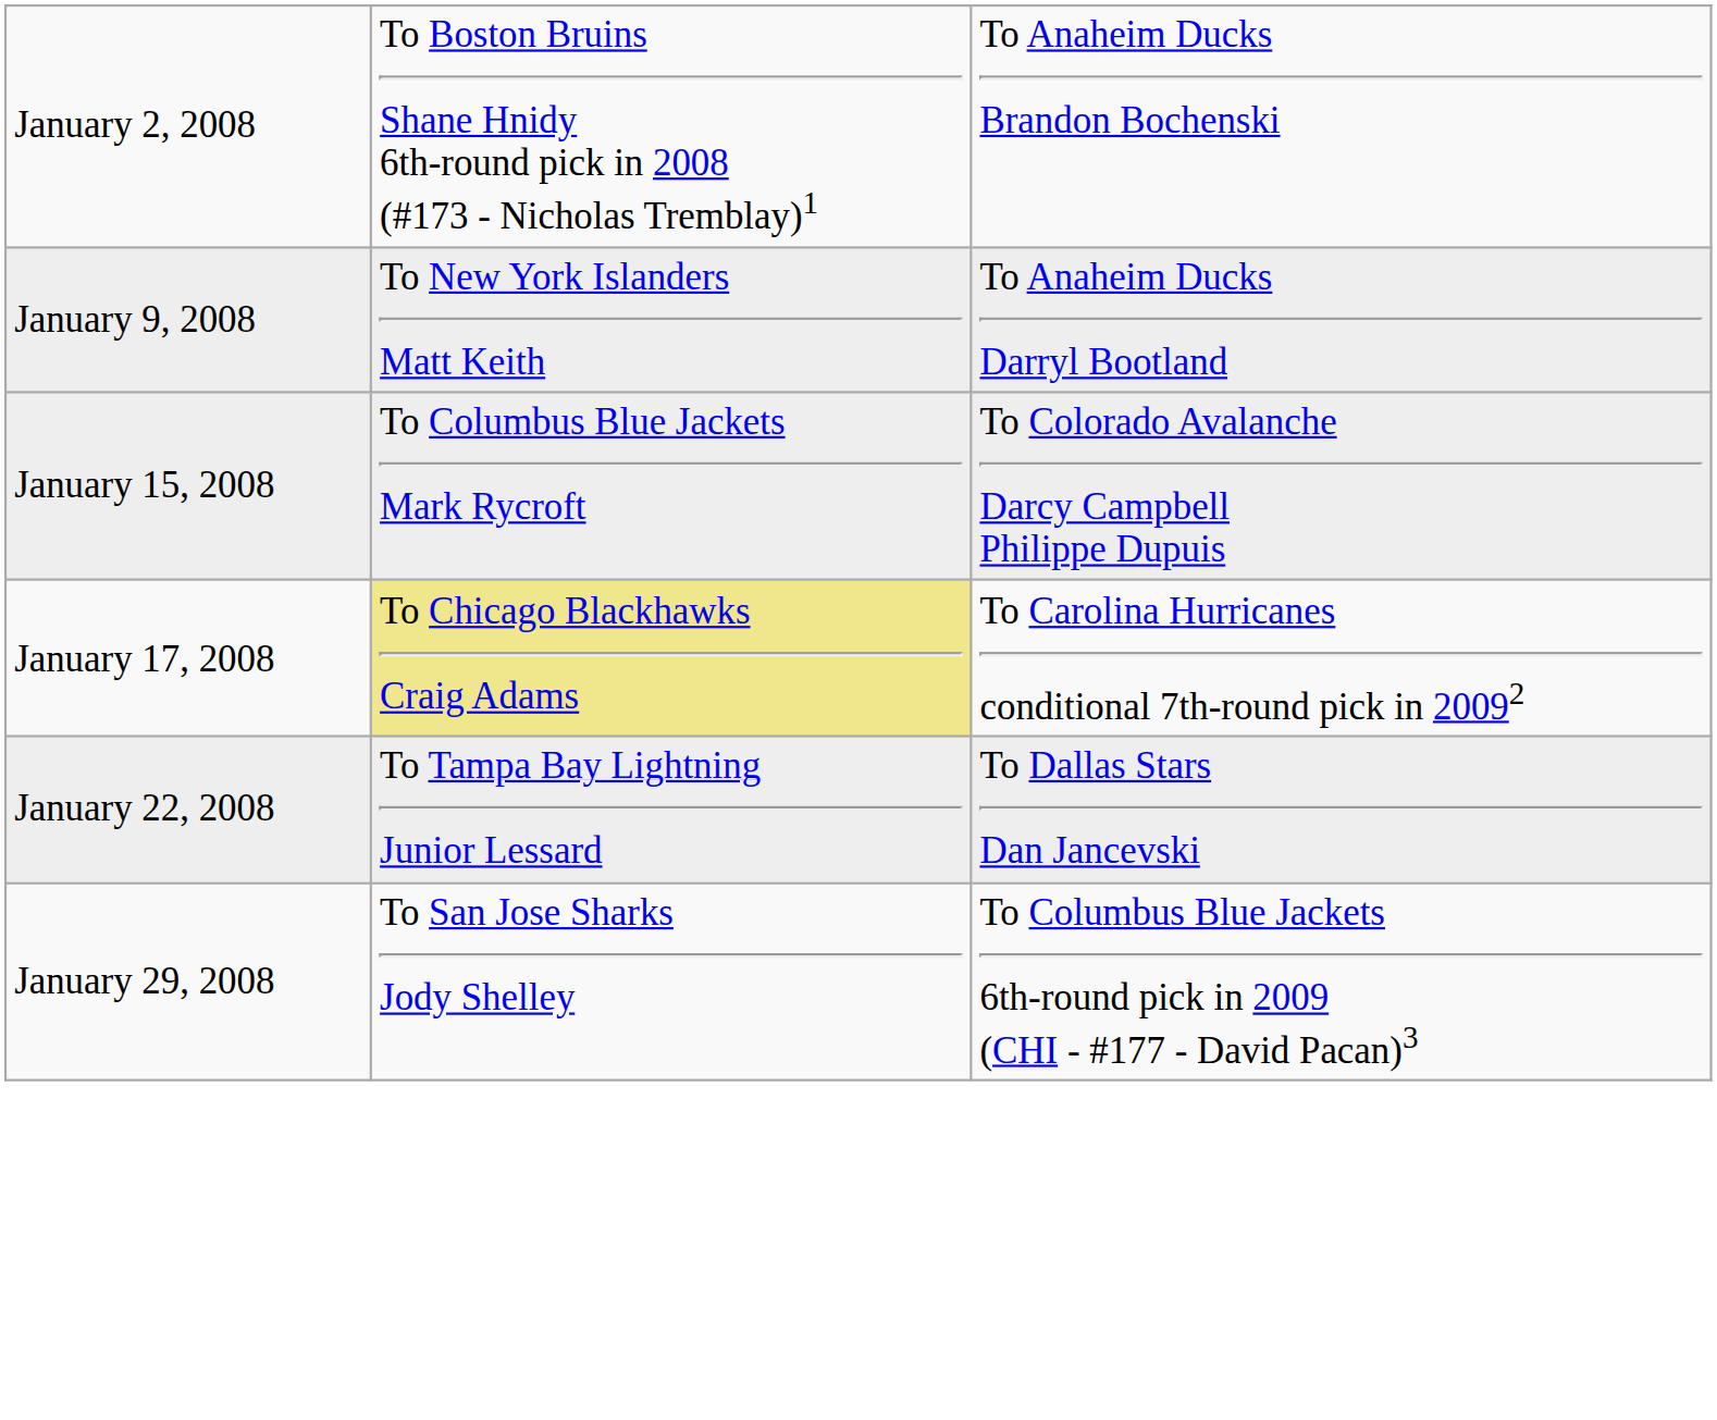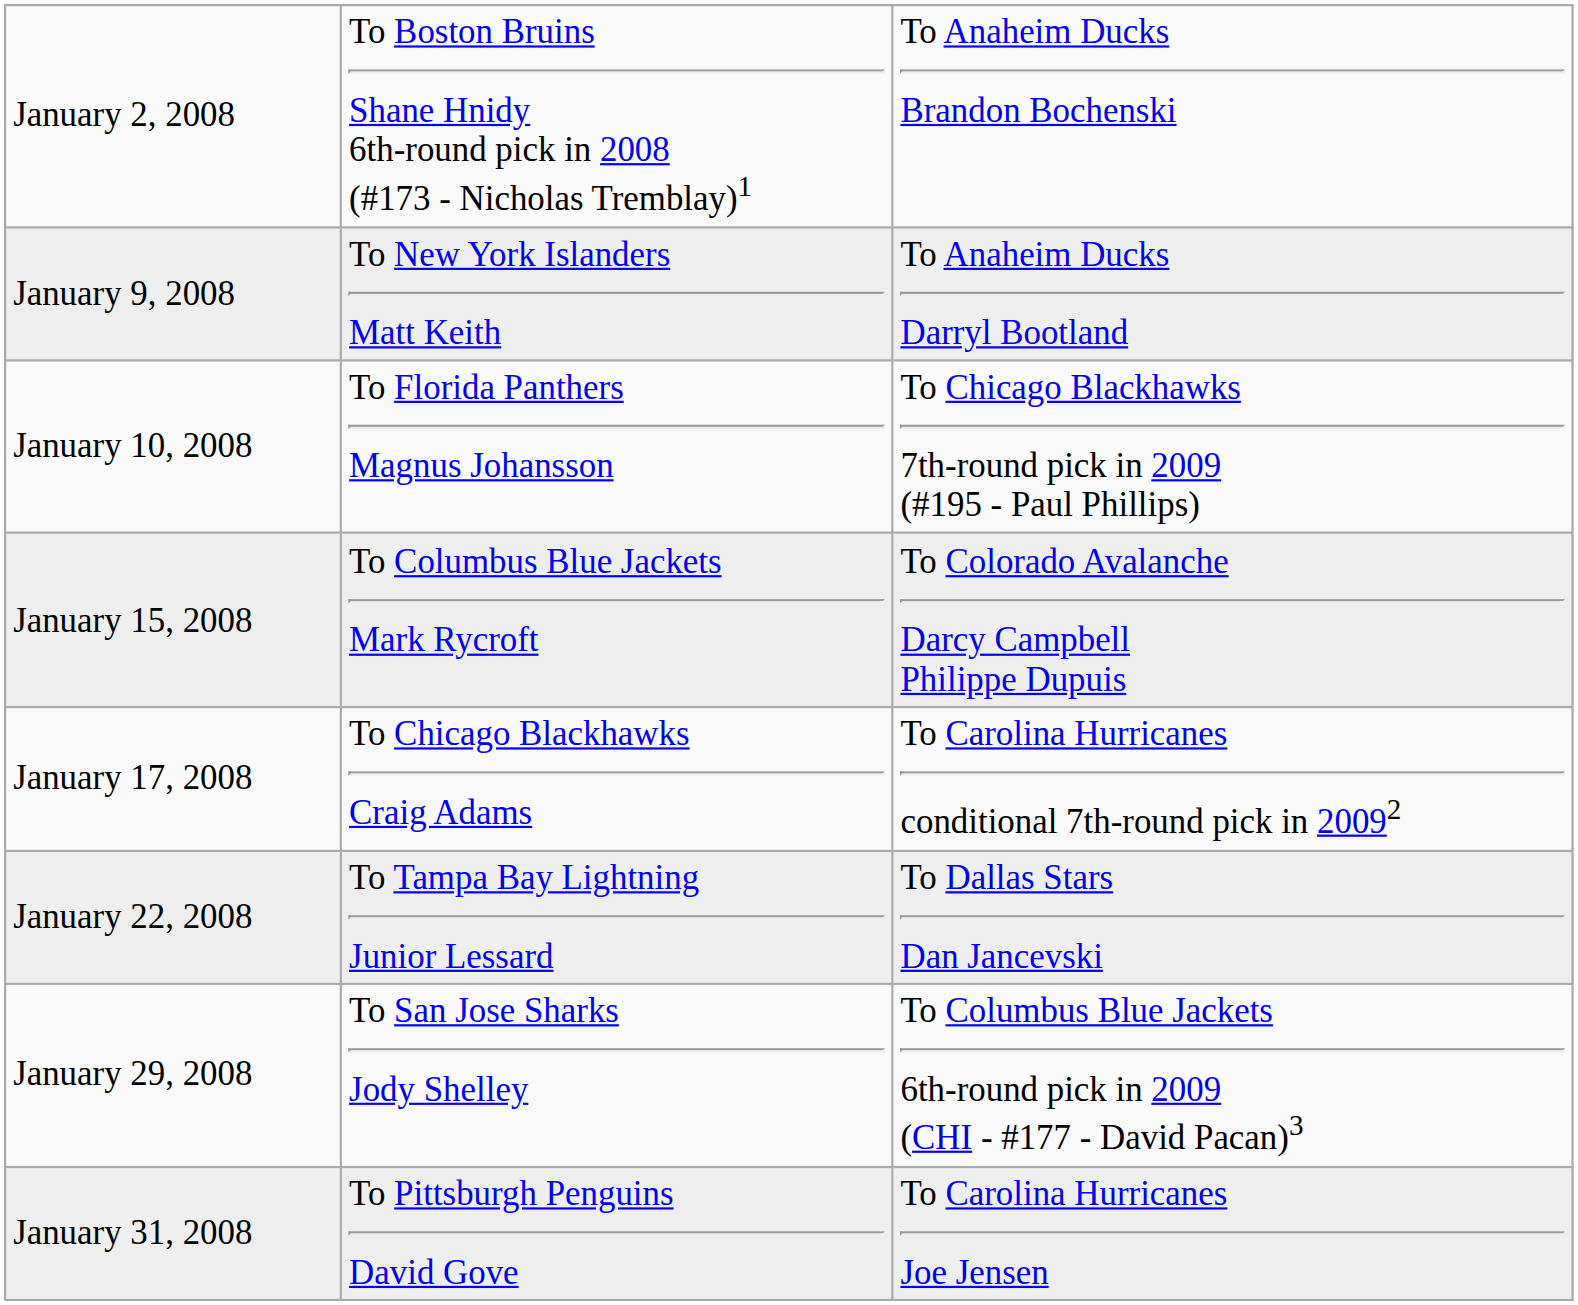+ row: January 10, 2008 | To Florida Panthers Magnus Johansson | To Chicago Blackhawks 7th-round pick in 2009 (#195 - Paul Phillips)
January 17, 2008 | column 2: khaki background -> no background
+ row: January 31, 2008 | To Pittsburgh Penguins David Gove | To Carolina Hurricanes Joe Jensen
